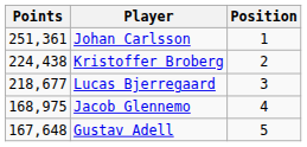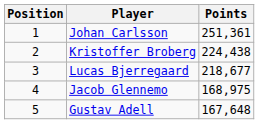columns swapped: Position <-> Points
